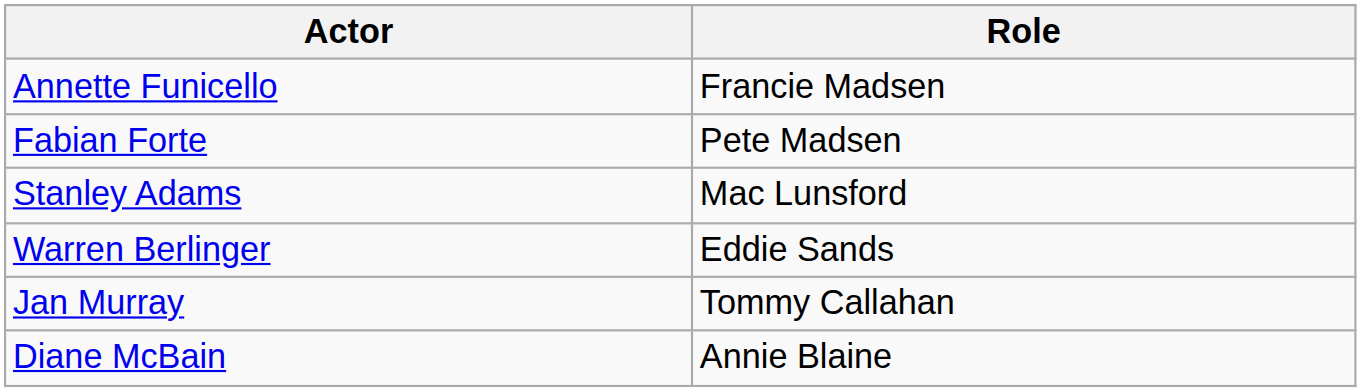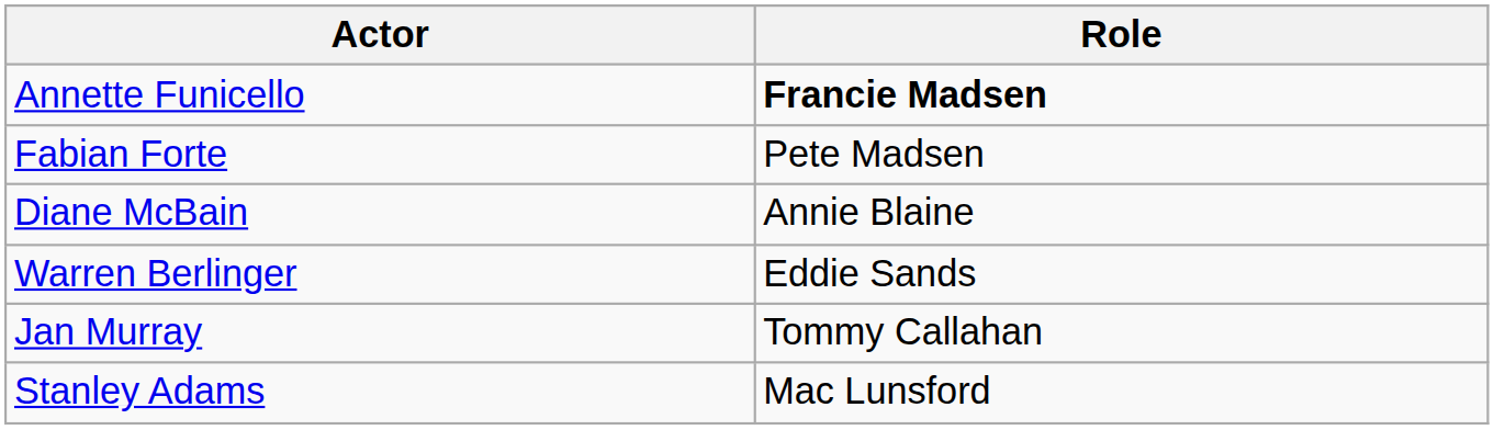Annette Funicello | Role: normal -> bold
rows swapped: Diane McBain <-> Stanley Adams
